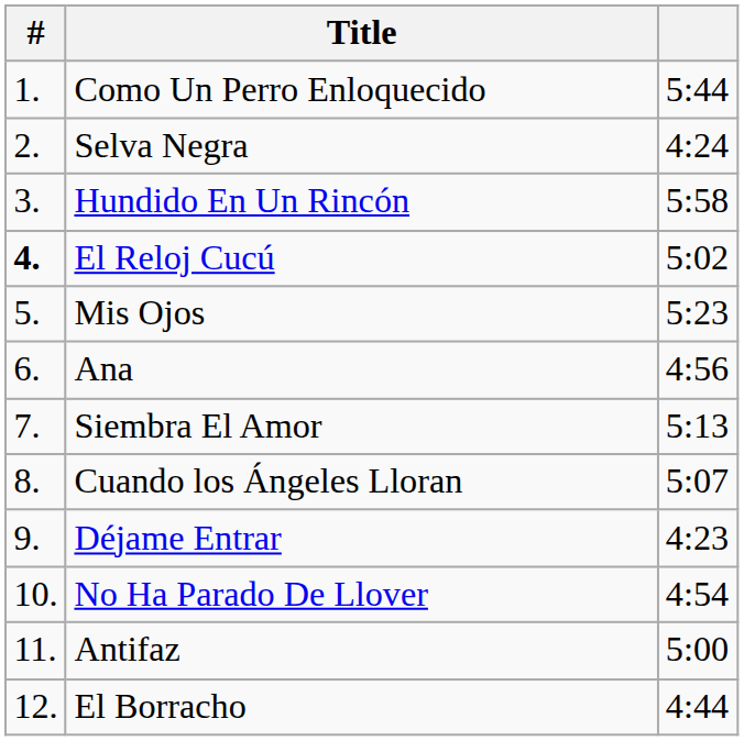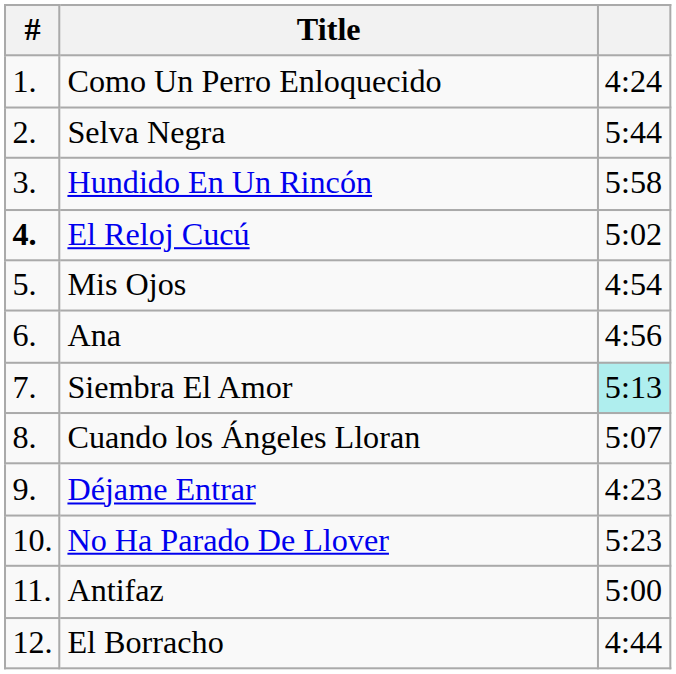Como Un Perro Enloquecido | column 3: 5:44 -> 4:24
Selva Negra | column 3: 4:24 -> 5:44
Mis Ojos | column 3: 5:23 -> 4:54
Siembra El Amor | column 3: no background -> paleturquoise background
No Ha Parado De Llover | column 3: 4:54 -> 5:23
